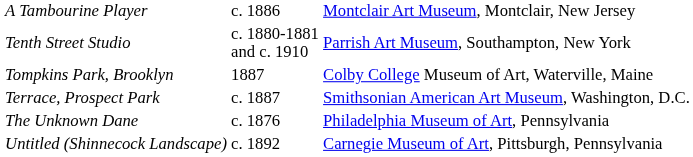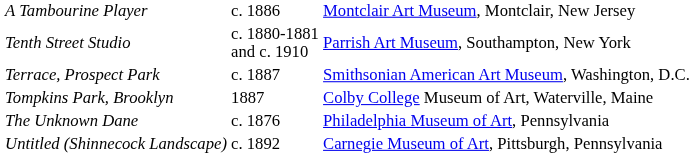rows swapped: Terrace, Prospect Park <-> Tompkins Park, Brooklyn
